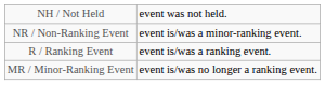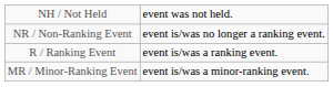NR / Non-Ranking Event | column 5: event is/was a minor-ranking event. -> event is/was no longer a ranking event.
MR / Minor-Ranking Event | column 5: event is/was no longer a ranking event. -> event is/was a minor-ranking event.
